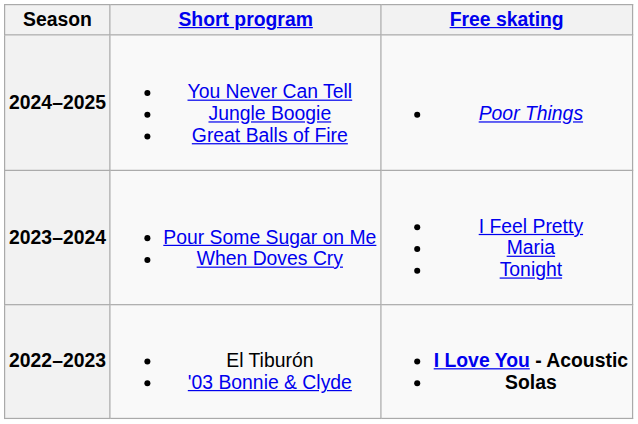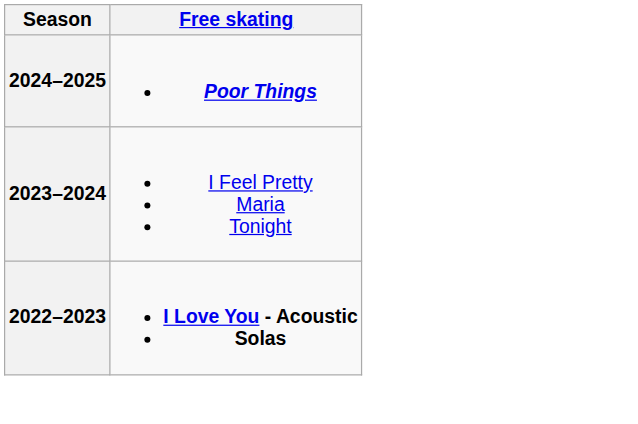- column: Short program | You Never Can Tell Jungle Boogie Great Balls of Fire | Pour Some Sugar on Me When Doves Cry | El Tiburón '03 Bonnie & Clyde
2024–2025 | Free skating: normal -> bold
